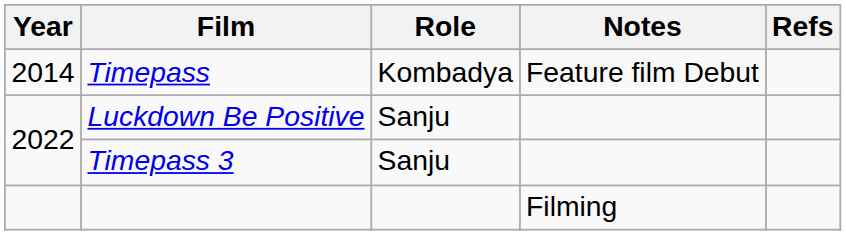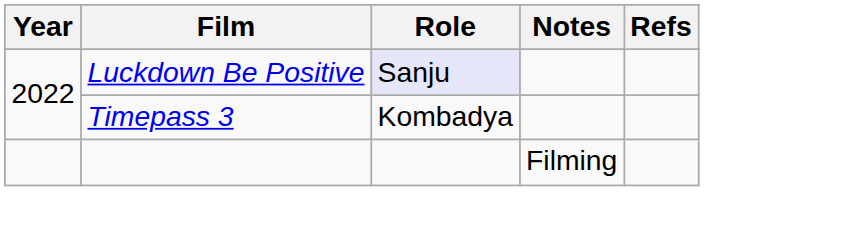- row: 2014 | Timepass | Kombadya | Feature film Debut
Luckdown Be Positive | Role: no background -> lavender background
Timepass 3 | Role: Sanju -> Kombadya
